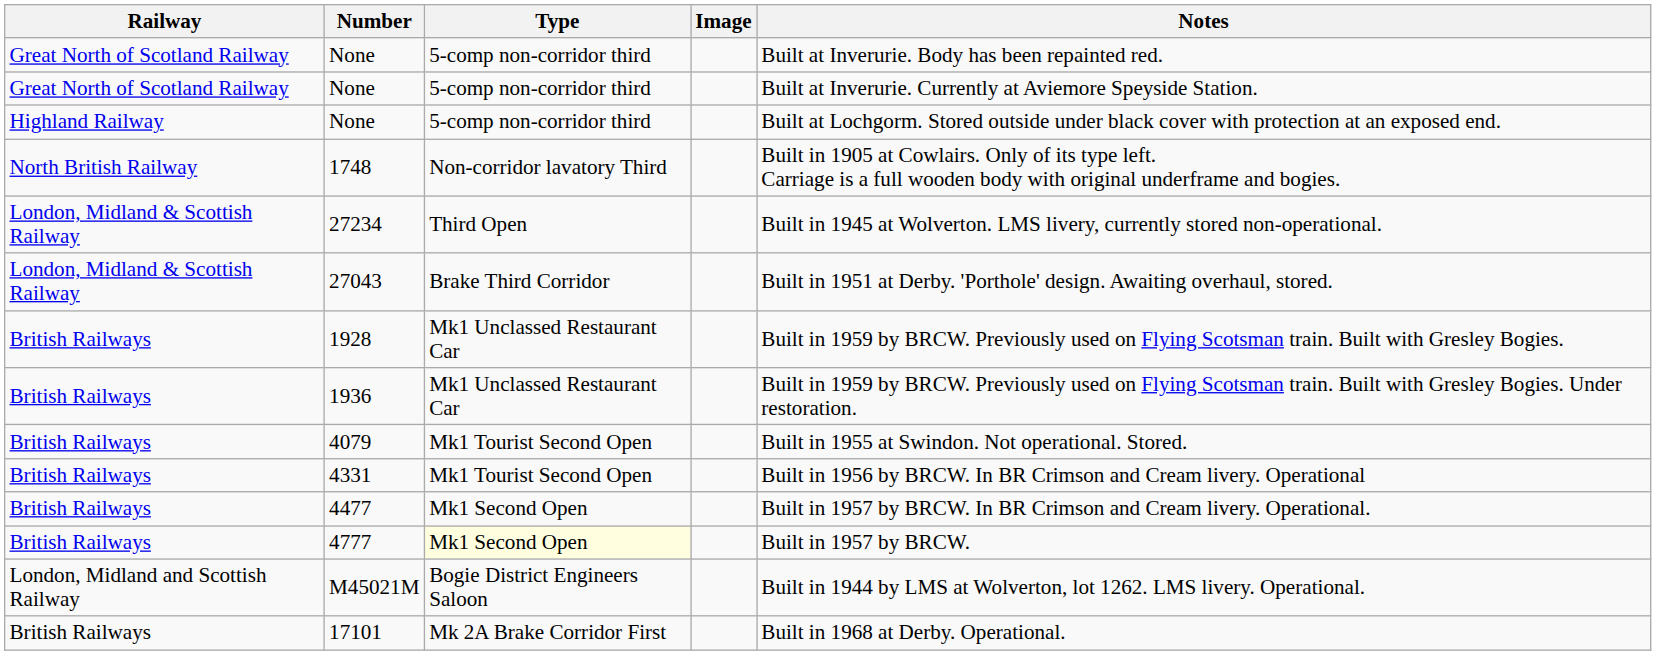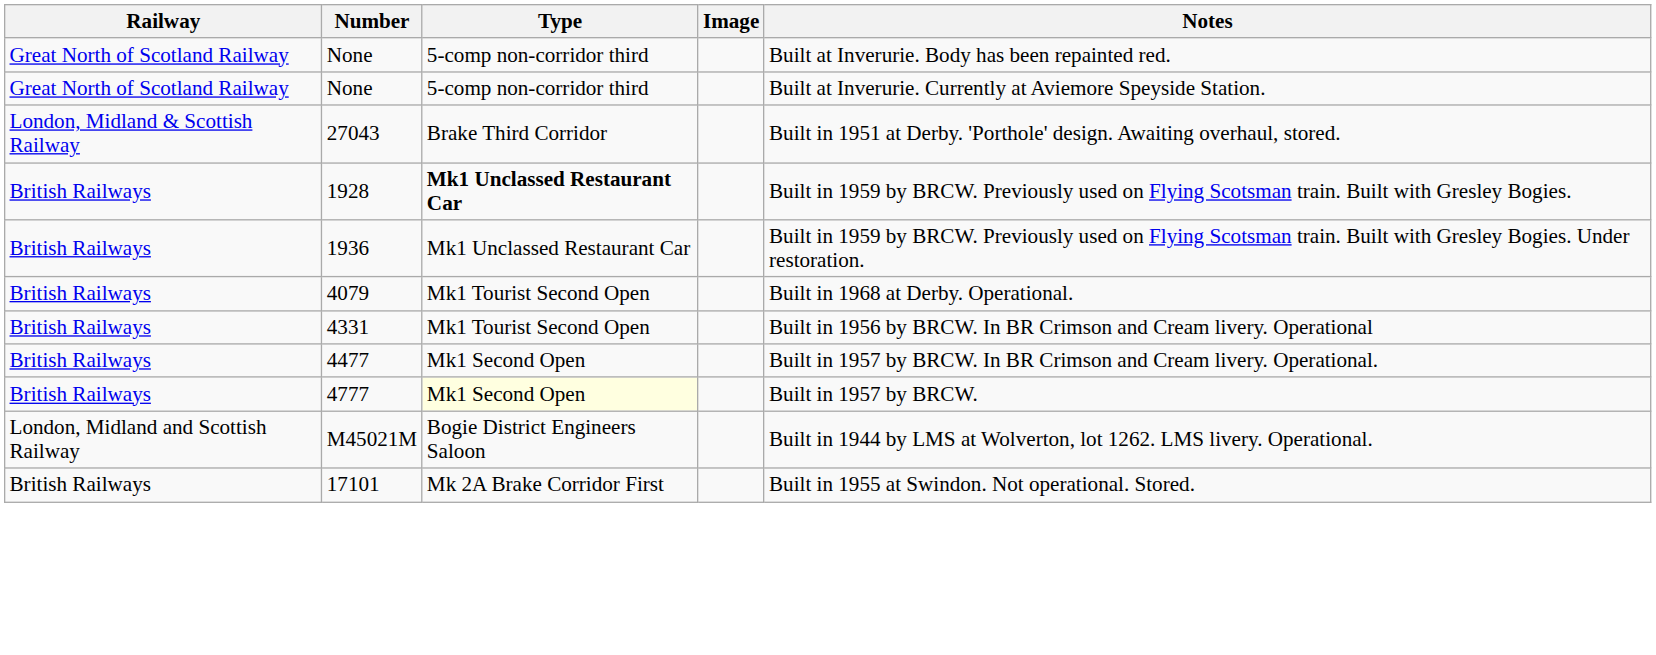- row: Highland Railway | None | 5-comp non-corridor third | Built at Lochgorm. Stored outside under black cover with protection at an exposed end.
- row: North British Railway | 1748 | Non-corridor lavatory Third | Built in 1905 at Cowlairs. Only of its type left. Carriage is a full wooden body with original underframe and bogies.
- row: London, Midland & Scottish Railway | 27234 | Third Open | Built in 1945 at Wolverton. LMS livery, currently stored non-operational.
1928 | Type: normal -> bold
4079 | Notes: Built in 1955 at Swindon. Not operational. Stored. -> Built in 1968 at Derby. Operational.
17101 | Notes: Built in 1968 at Derby. Operational. -> Built in 1955 at Swindon. Not operational. Stored.
